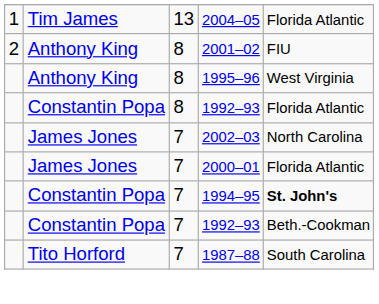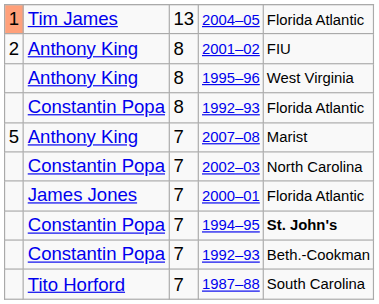2004–05 | column 1: no background -> lightsalmon background
+ row: 5 | Anthony King | 7 | 2007–08 | Marist
2002–03 | column 2: James Jones -> Constantin Popa
